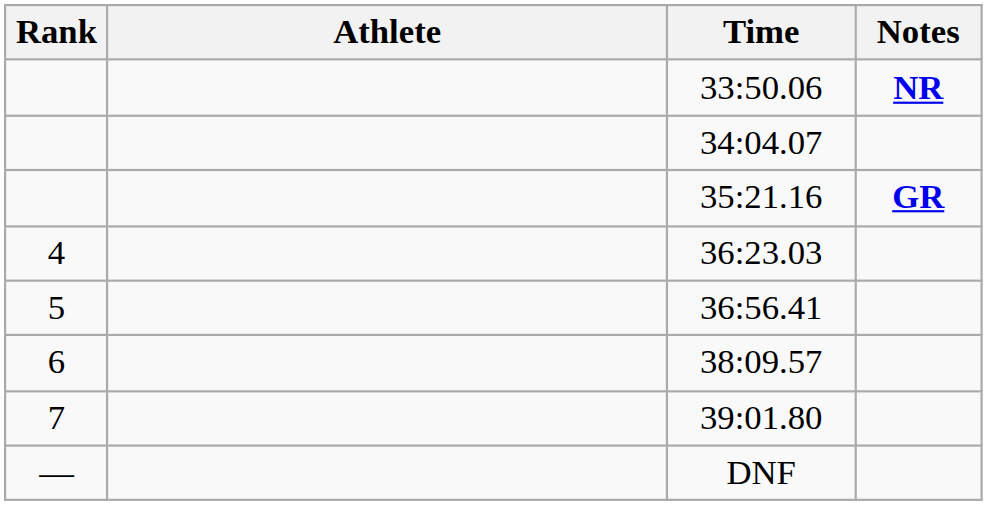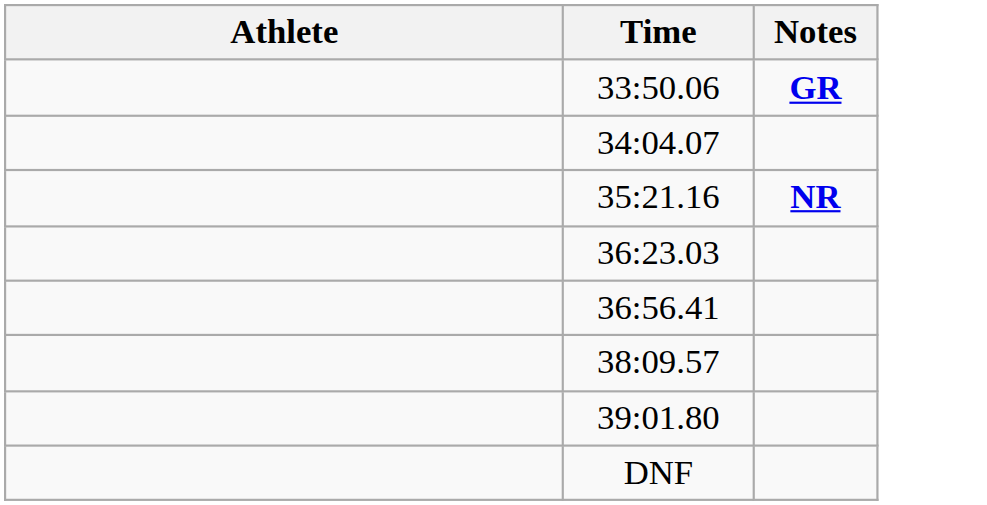- column: Rank | 4 | 5 | 6 | 7 | —
33:50.06 | Notes: NR -> GR
35:21.16 | Notes: GR -> NR
